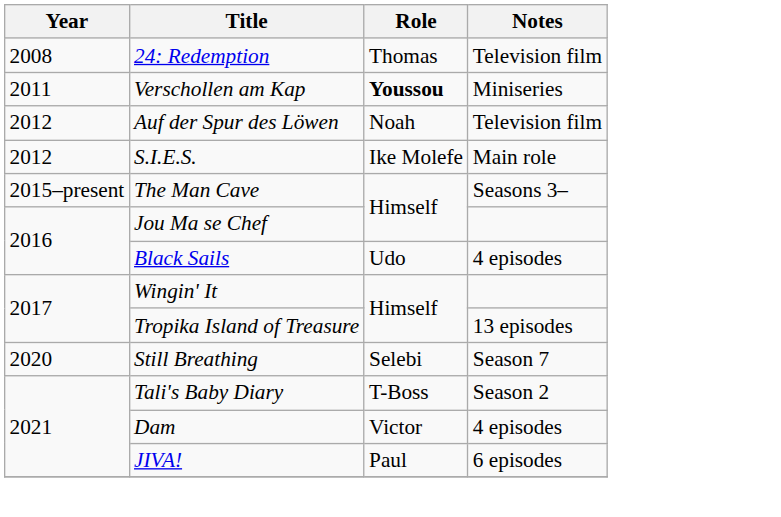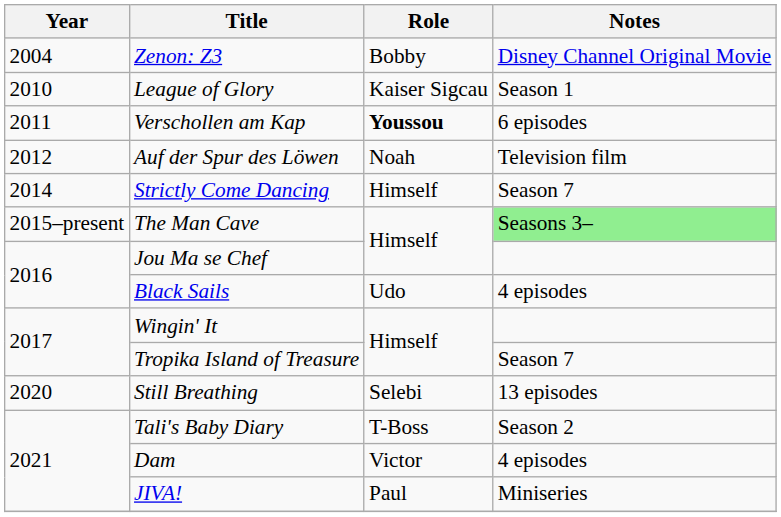+ row: 2004 | Zenon: Z3 | Bobby | Disney Channel Original Movie
- row: 2008 | 24: Redemption | Thomas | Television film
+ row: 2010 | League of Glory | Kaiser Sigcau | Season 1
Verschollen am Kap | Notes: Miniseries -> 6 episodes
- row: 2012 | S.I.E.S. | Ike Molefe | Main role
+ row: 2014 | Strictly Come Dancing | Himself | Season 7
The Man Cave | Notes: no background -> lightgreen background
Tropika Island of Treasure | Notes: 13 episodes -> Season 7
Still Breathing | Notes: Season 7 -> 13 episodes
JIVA! | Notes: 6 episodes -> Miniseries
